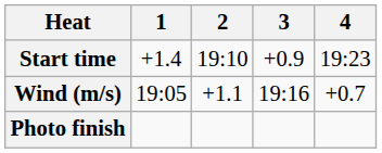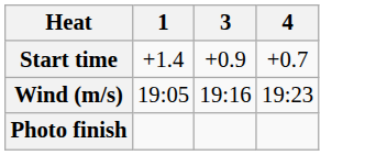- column: 2 | 19:10 | +1.1
Start time | 4: 19:23 -> +0.7
Wind (m/s) | 4: +0.7 -> 19:23
